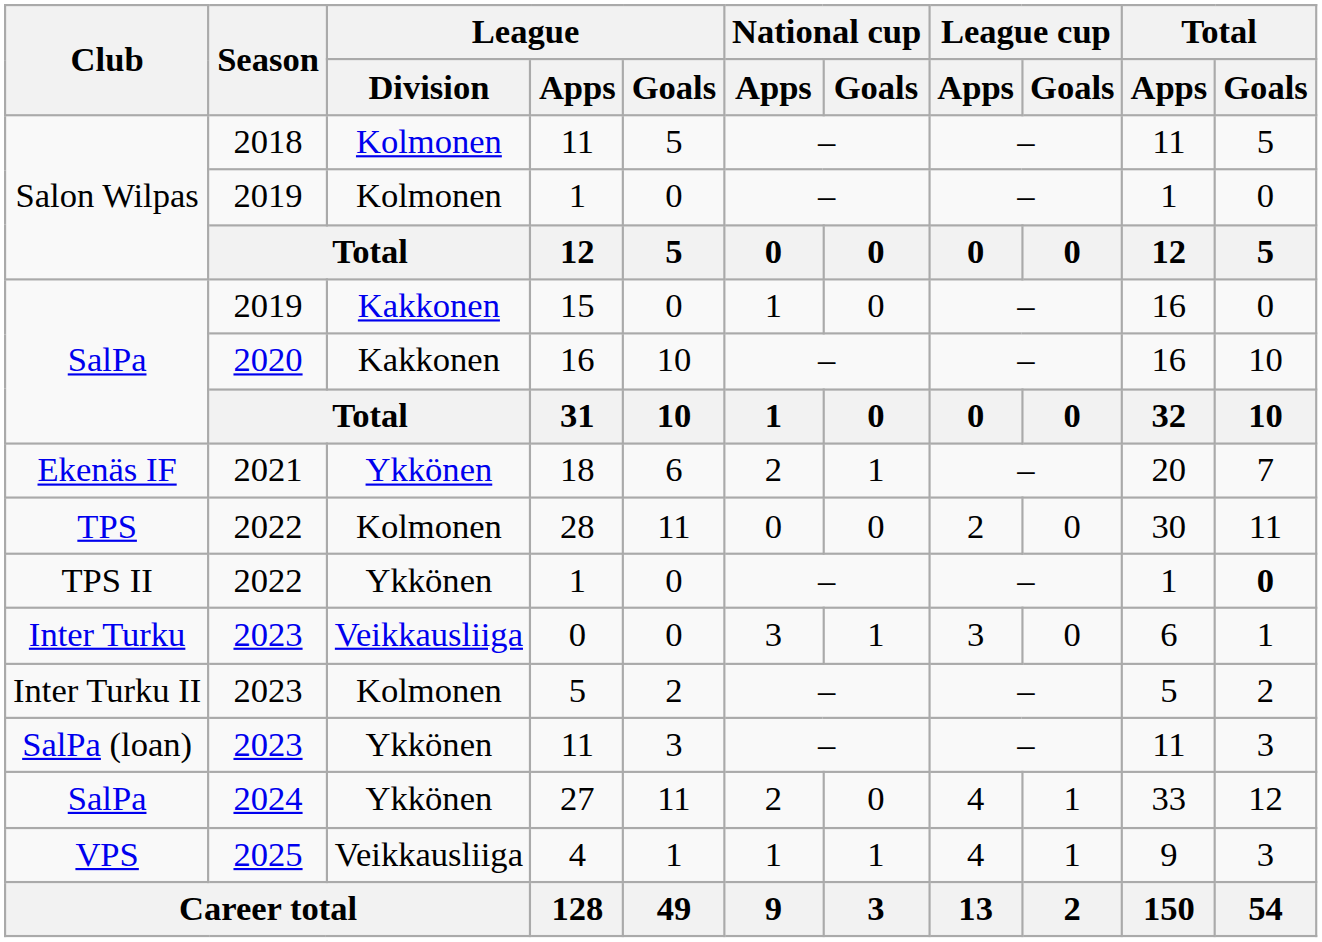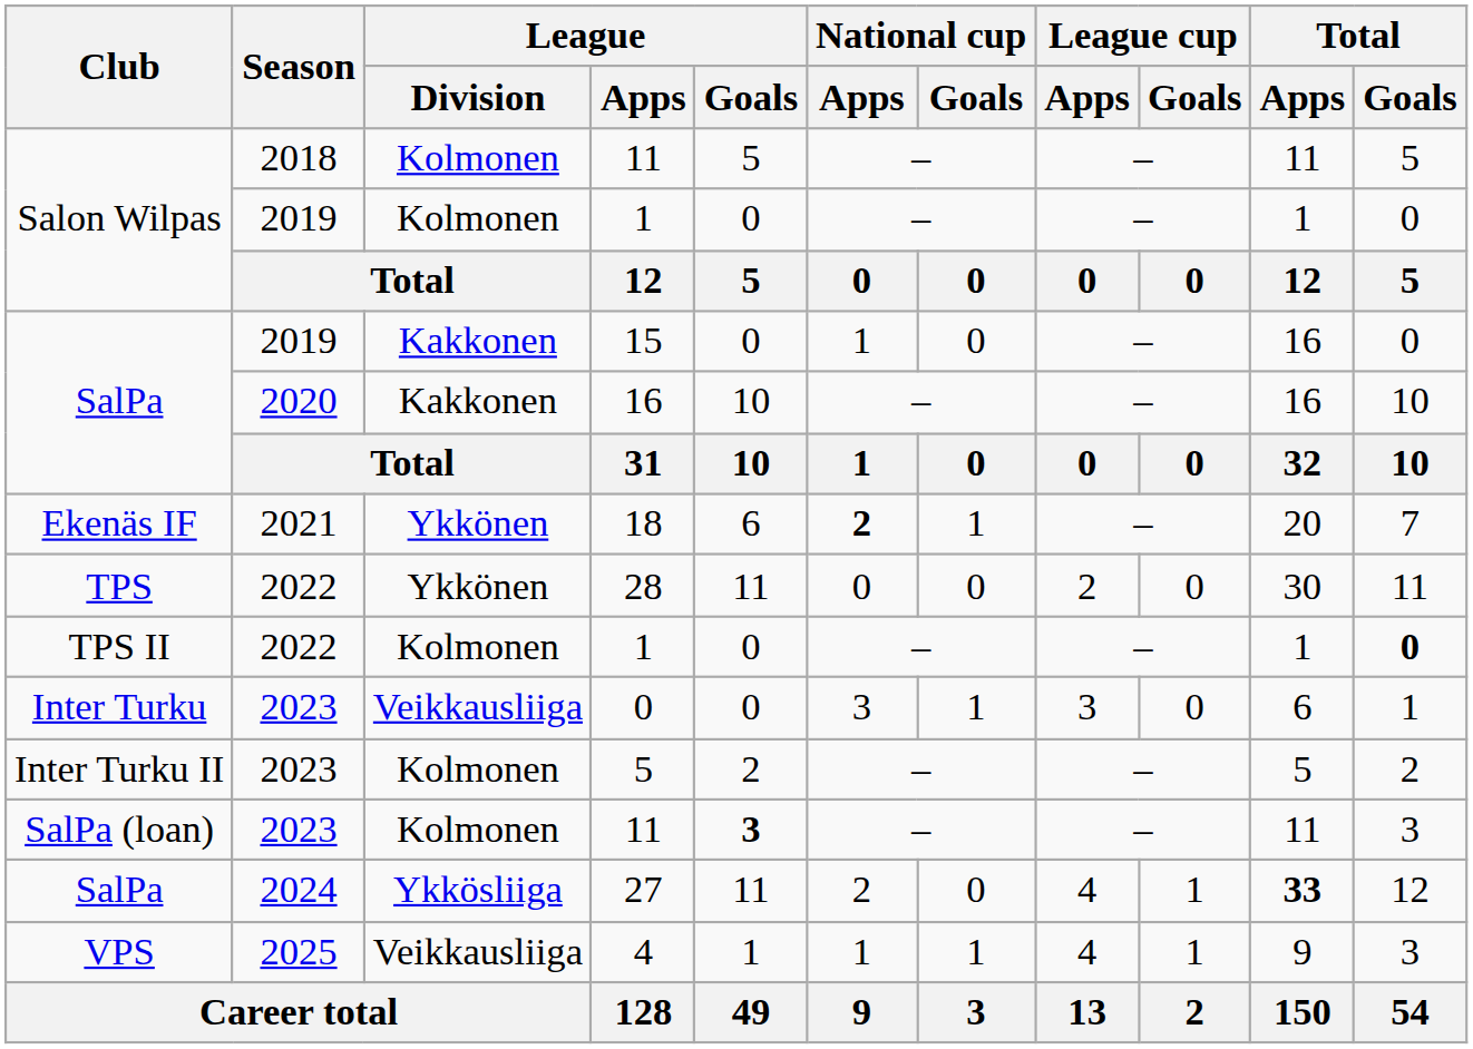18 | National cup / Apps: normal -> bold
28 | League / Division: Kolmonen -> Ykkönen
TPS II / 1 | League / Division: Ykkönen -> Kolmonen
SalPa (loan) / 11 | League / Division: Ykkönen -> Kolmonen
SalPa (loan) / 11 | League / Goals: normal -> bold
27 | League / Division: Ykkönen -> Ykkösliiga
27 | Total / Apps: normal -> bold
